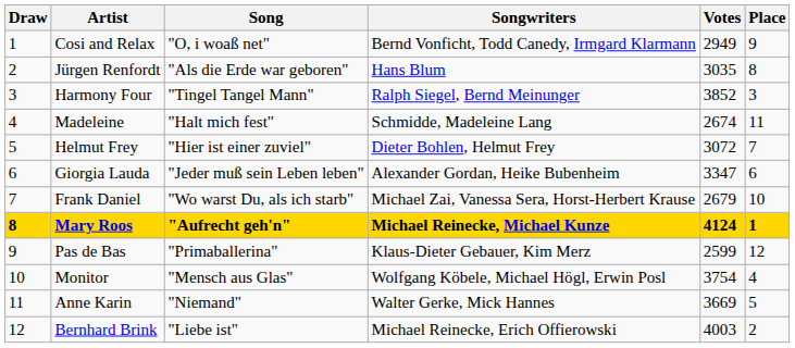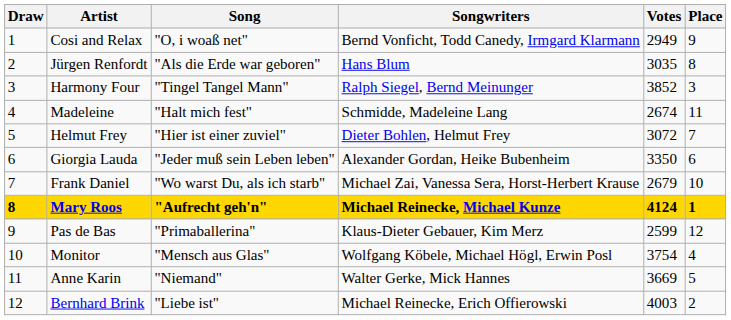Giorgia Lauda | Votes: 3347 -> 3350
